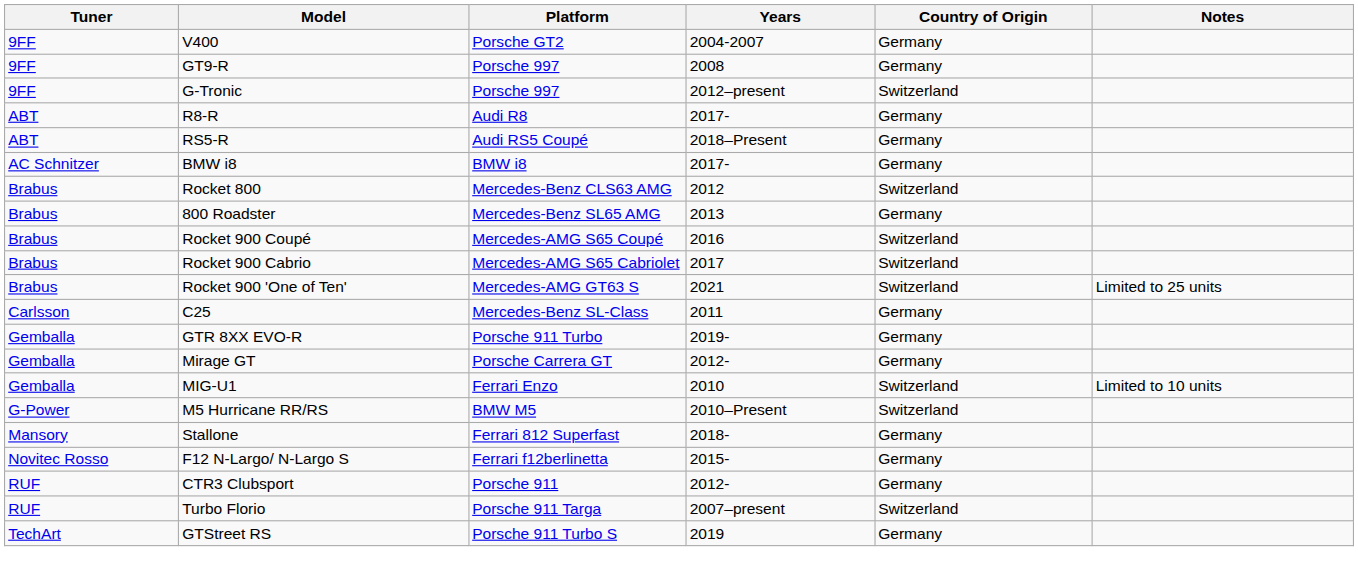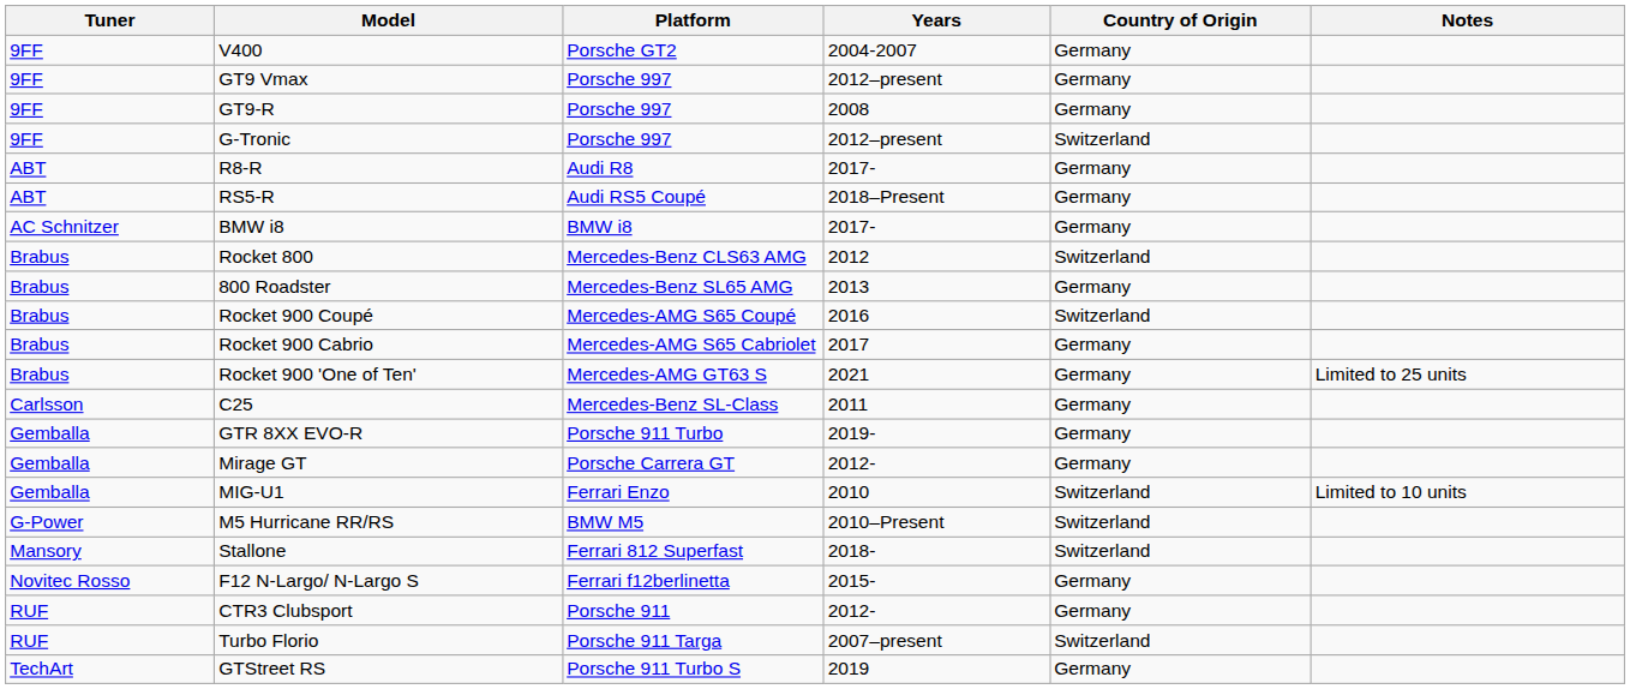+ row: 9FF | GT9 Vmax | Porsche 997 | 2012–present | Germany
Rocket 900 Cabrio | Country of Origin: Switzerland -> Germany
Rocket 900 'One of Ten' | Country of Origin: Switzerland -> Germany
Stallone | Country of Origin: Germany -> Switzerland
